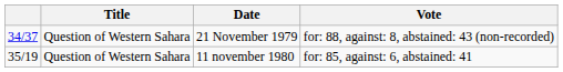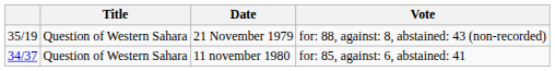21 November 1979 | column 1: 34/37 -> 35/19
11 november 1980 | column 1: 35/19 -> 34/37
